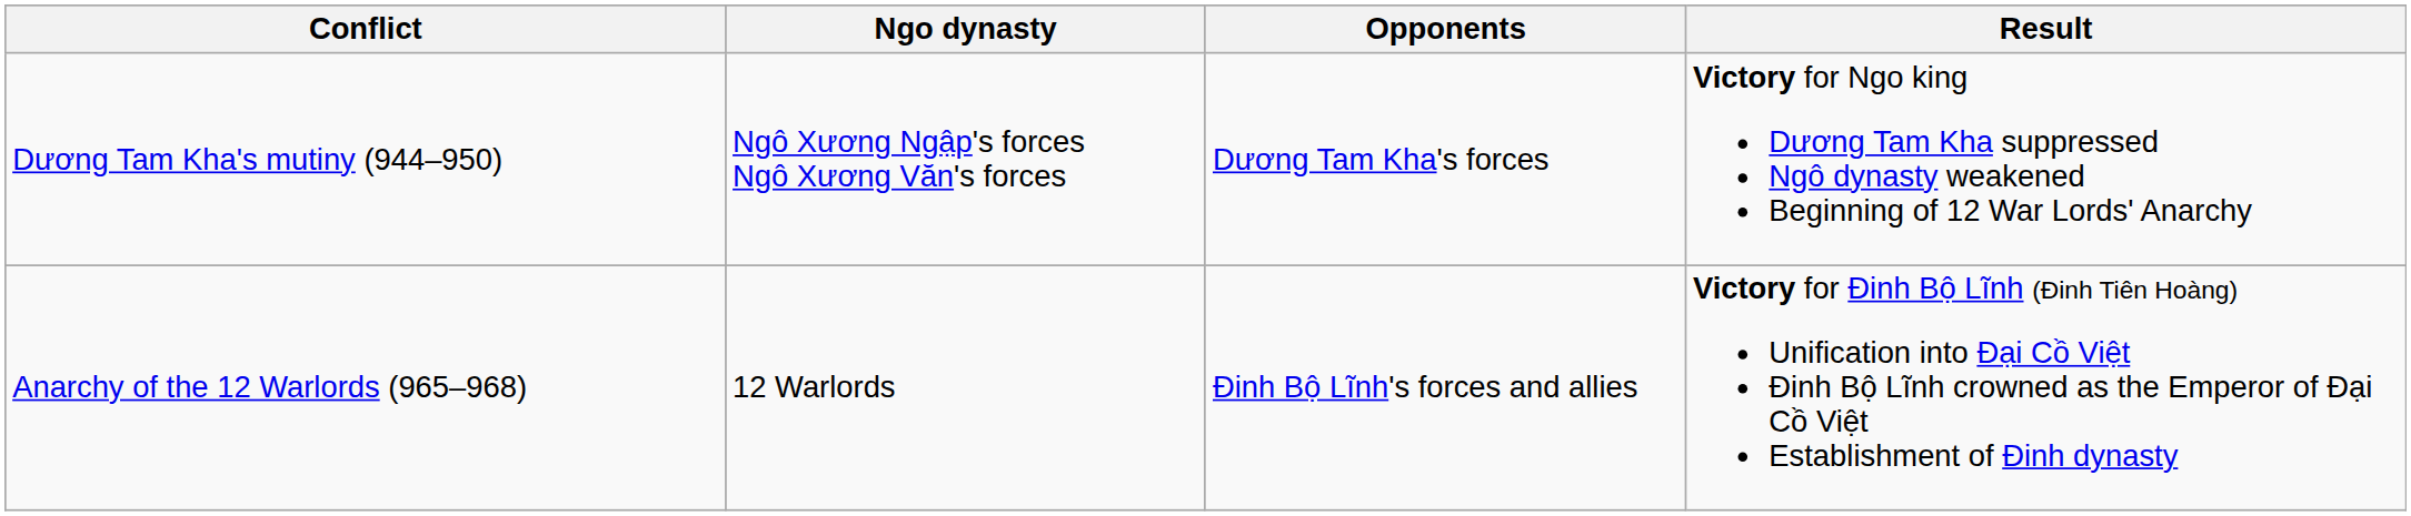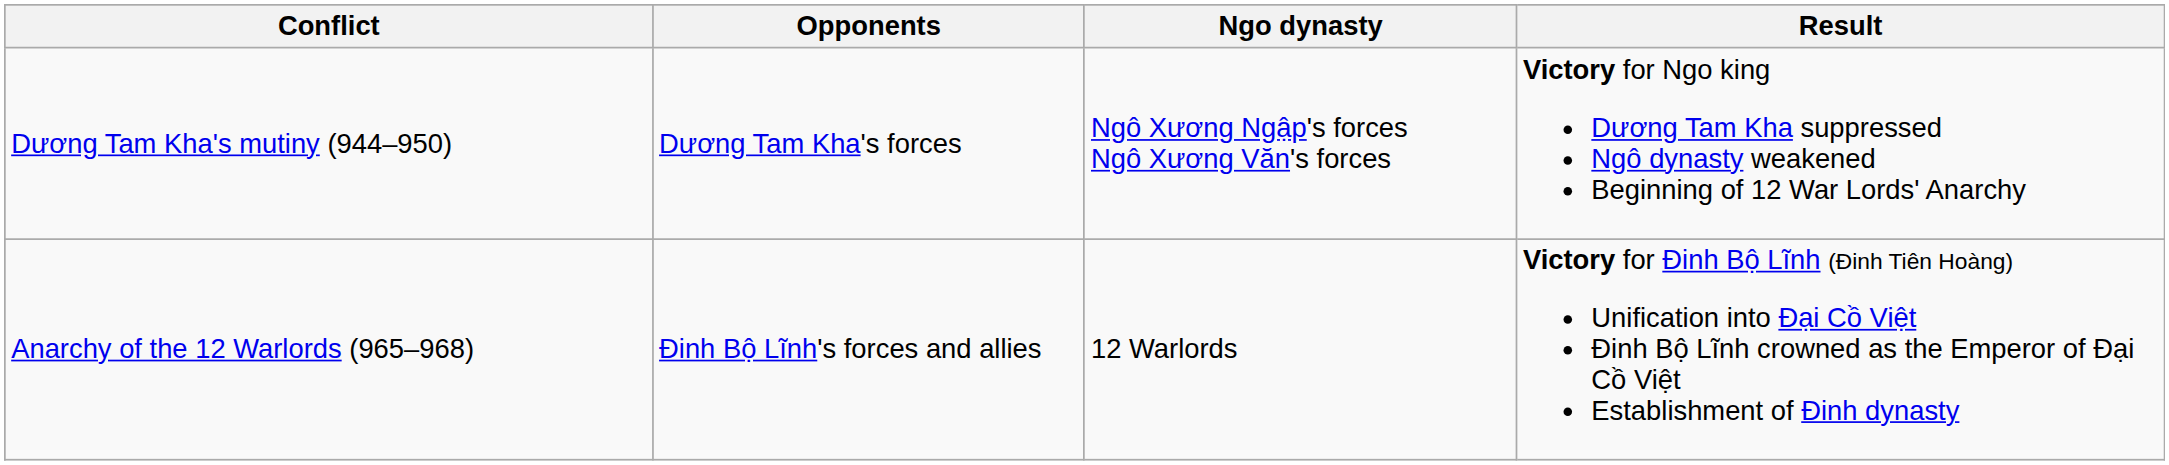columns swapped: Ngo dynasty <-> Opponents
